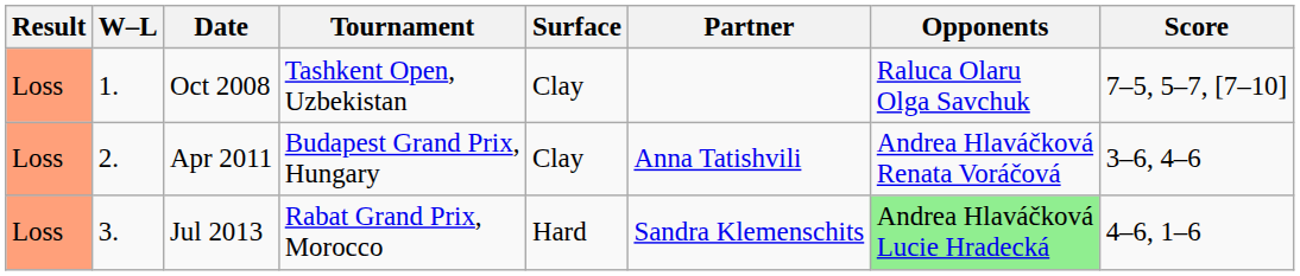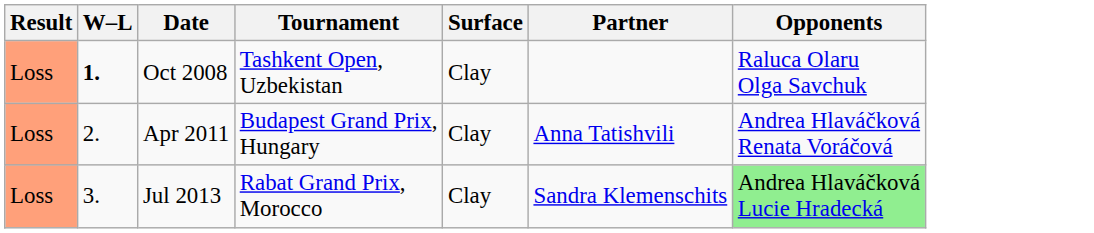- column: Score | 7–5, 5–7, [7–10] | 3–6, 4–6 | 4–6, 1–6
Oct 2008 | W–L: normal -> bold
Jul 2013 | Surface: Hard -> Clay
